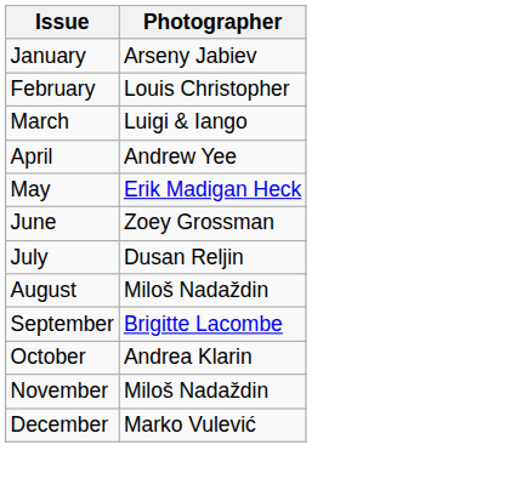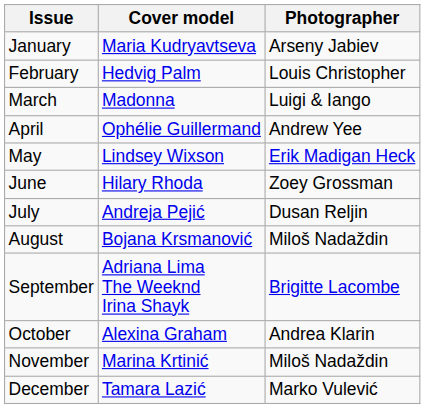+ column: Cover model | Maria Kudryavtseva | Hedvig Palm | Madonna | Ophélie Guillermand | Lindsey Wixson | Hilary Rhoda | Andreja Pejić | Bojana Krsmanović | Adriana Lima The Weeknd Irina Shayk | Alexina Graham | Marina Krtinić | Tamara Lazić
